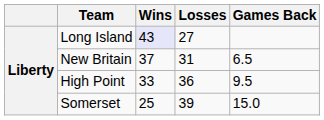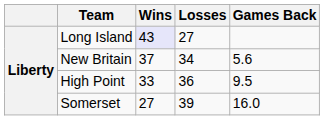New Britain | Losses: 31 -> 34
New Britain | Games Back: 6.5 -> 5.6
Somerset | Wins: 25 -> 27
Somerset | Games Back: 15.0 -> 16.0
